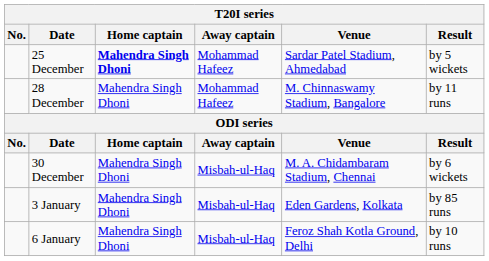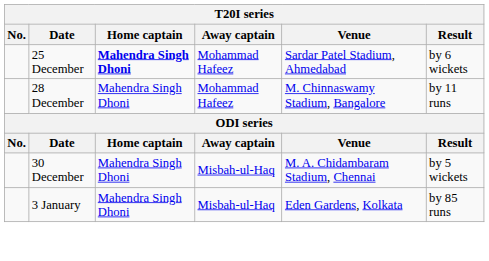25 December | Result: by 5 wickets -> by 6 wickets
30 December | Result: by 6 wickets -> by 5 wickets
- row: 6 January | Mahendra Singh Dhoni | Misbah-ul-Haq | Feroz Shah Kotla Ground, Delhi | by 10 runs
